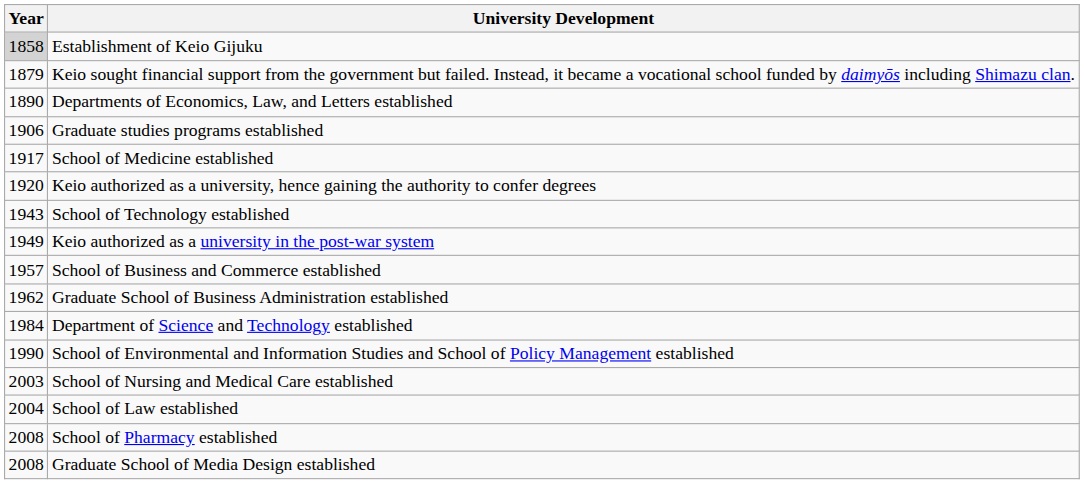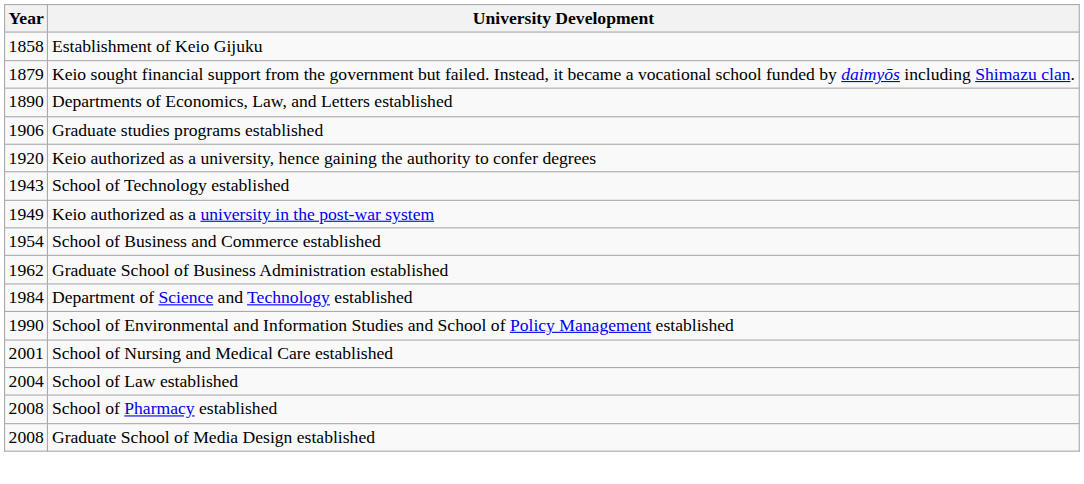Establishment of Keio Gijuku | Year: lightgrey background -> no background
- row: 1917 | School of Medicine established
School of Business and Commerce established | Year: 1957 -> 1954
School of Nursing and Medical Care established | Year: 2003 -> 2001
